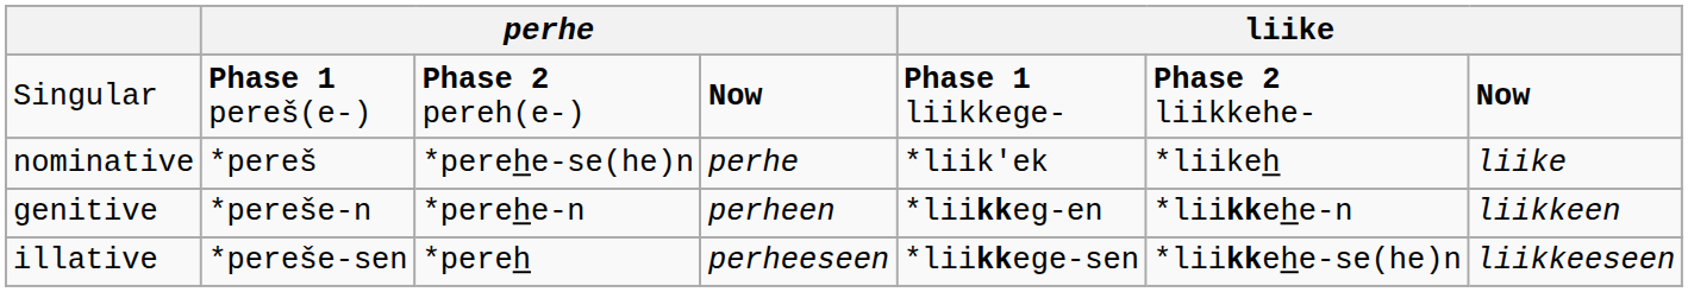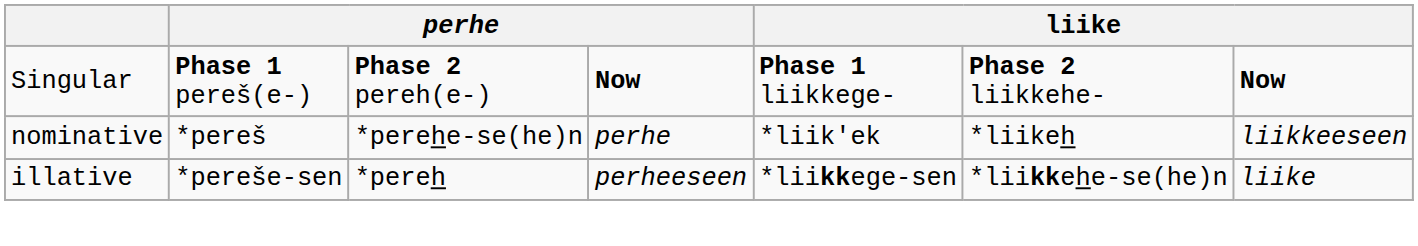nominative | column 7: liike -> liikkeeseen
- row: genitive | *pereše-n | *perehe-n | perheen | *liikkeg-en | *liikkehe-n | liikkeen
illative | column 7: liikkeeseen -> liike
